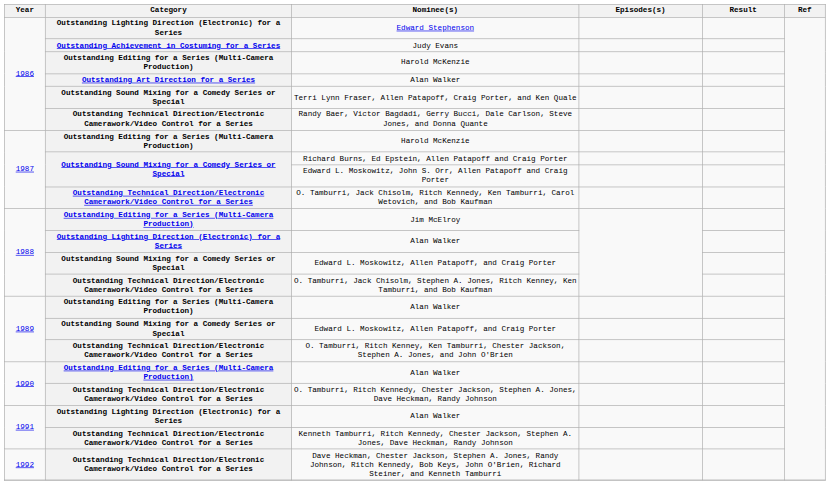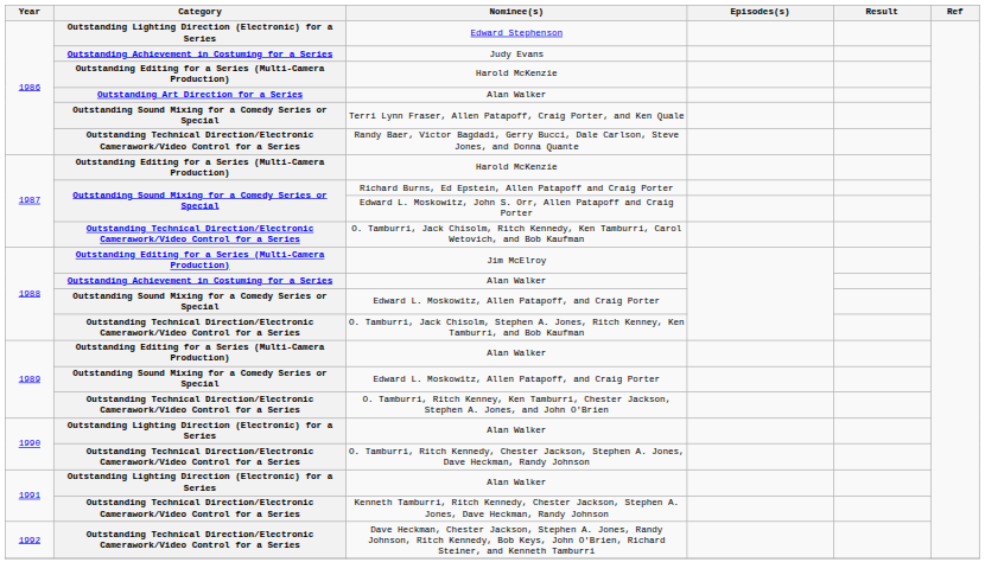1988 / Alan Walker | Category: Outstanding Lighting Direction (Electronic) for a Series -> Outstanding Achievement in Costuming for a Series
1990 / Alan Walker | Category: Outstanding Editing for a Series (Multi-Camera Production) -> Outstanding Lighting Direction (Electronic) for a Series
